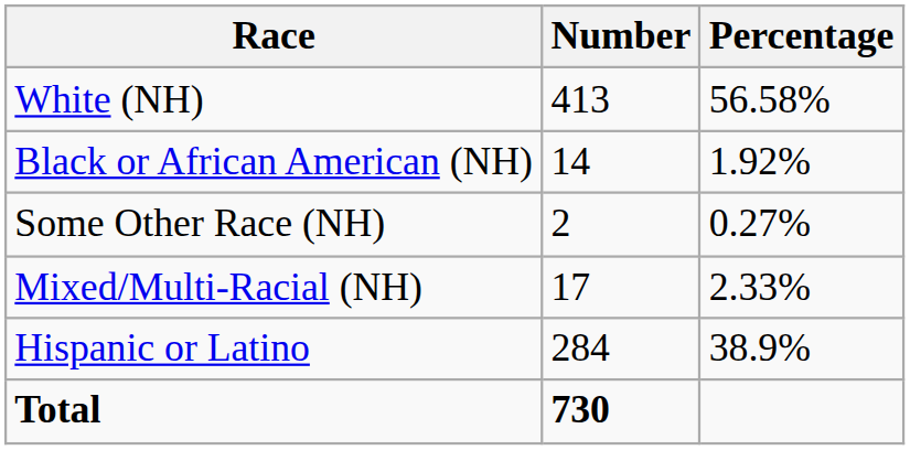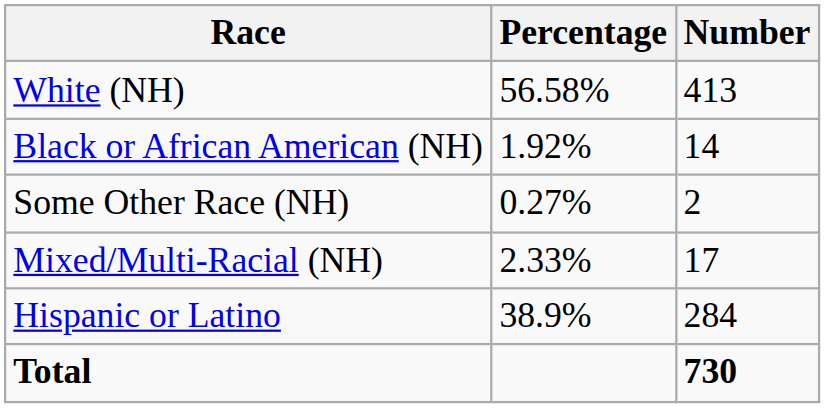columns swapped: Number <-> Percentage
